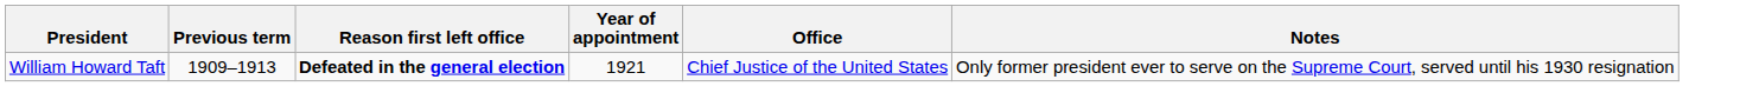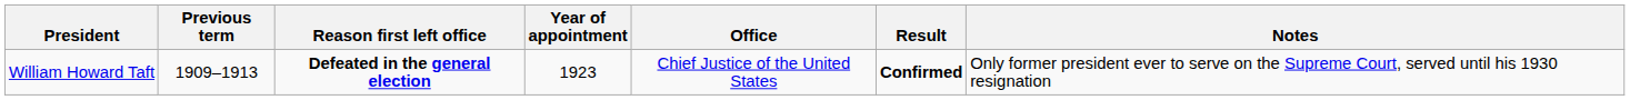+ column: Result | Confirmed
William Howard Taft | Year of appointment: 1921 -> 1923
